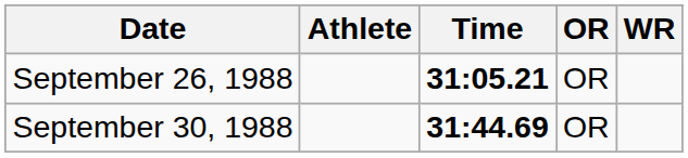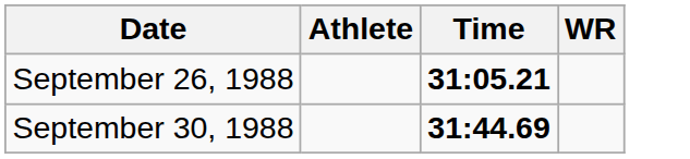- column: OR | OR | OR
